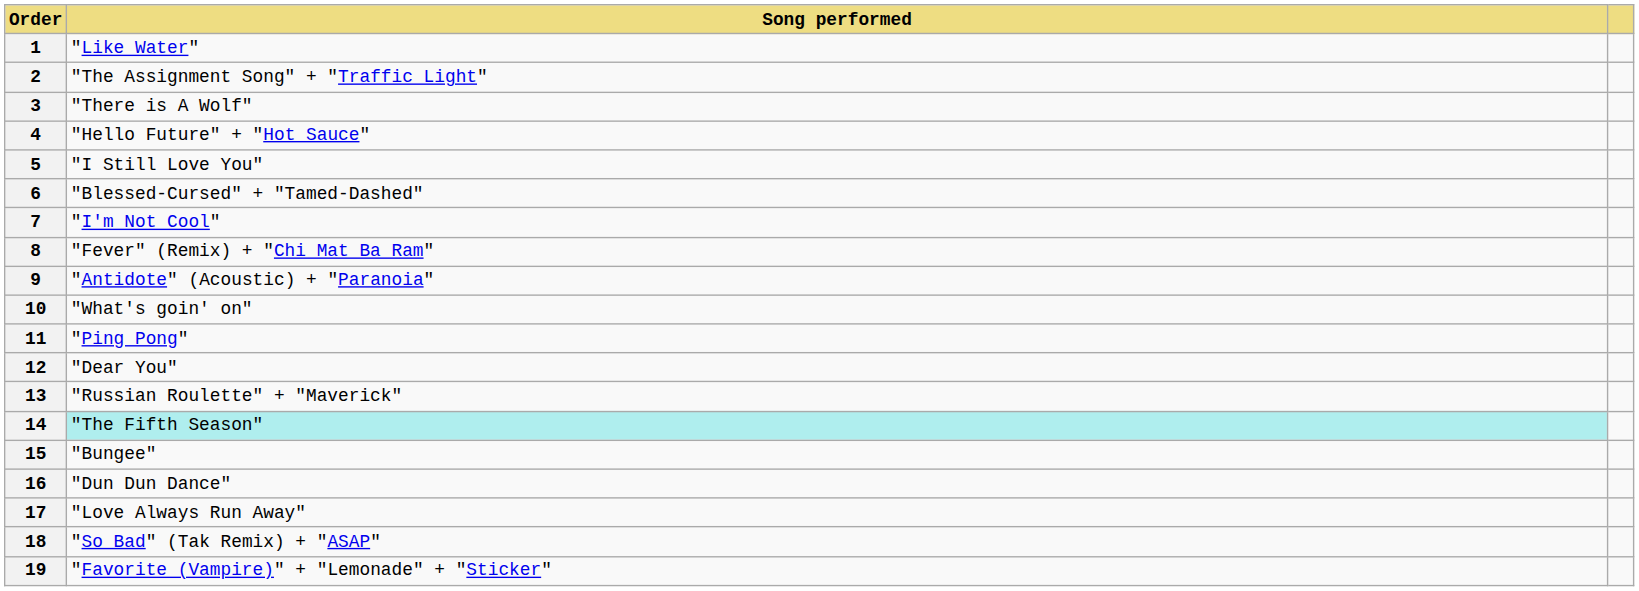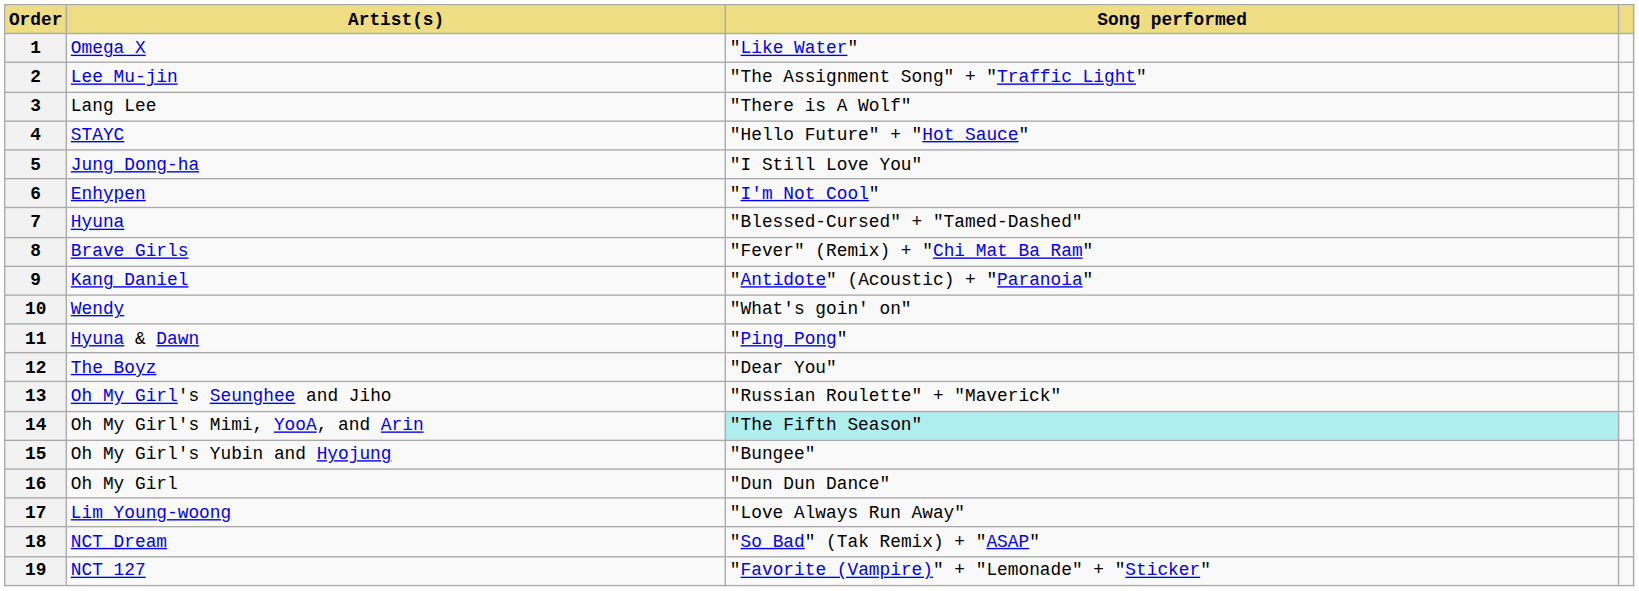+ column: Artist(s) | Omega X | Lee Mu-jin | Lang Lee | STAYC | Jung Dong-ha | Enhypen | Hyuna | Brave Girls | Kang Daniel | Wendy | Hyuna & Dawn | The Boyz | Oh My Girl's Seunghee and Jiho | Oh My Girl's Mimi, YooA, and Arin | Oh My Girl's Yubin and Hyojung | Oh My Girl | Lim Young-woong | NCT Dream | NCT 127
6 | Song performed: "Blessed-Cursed" + "Tamed-Dashed" -> "I'm Not Cool"
7 | Song performed: "I'm Not Cool" -> "Blessed-Cursed" + "Tamed-Dashed"
